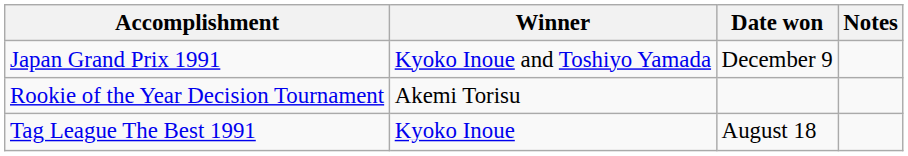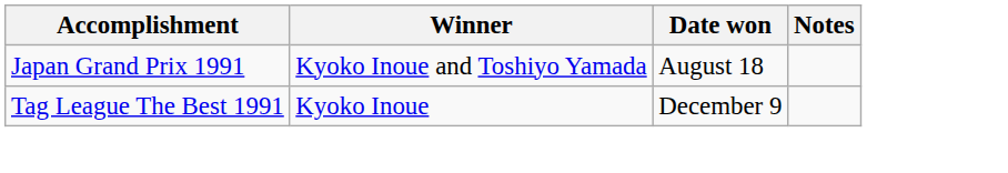Japan Grand Prix 1991 | Date won: December 9 -> August 18
- row: Rookie of the Year Decision Tournament | Akemi Torisu
Tag League The Best 1991 | Date won: August 18 -> December 9
